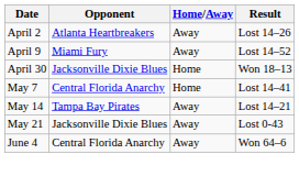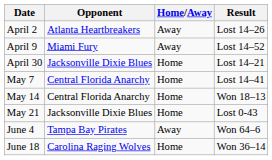April 30 | Result: Won 18–13 -> Lost 14–21
May 14 | Opponent: Tampa Bay Pirates -> Central Florida Anarchy
May 14 | Home/Away: Away -> Home
May 14 | Result: Lost 14–21 -> Won 18–13
May 21 | Home/Away: Away -> Home
June 4 | Opponent: Central Florida Anarchy -> Tampa Bay Pirates
+ row: June 18 | Carolina Raging Wolves | Home | Won 36–14
